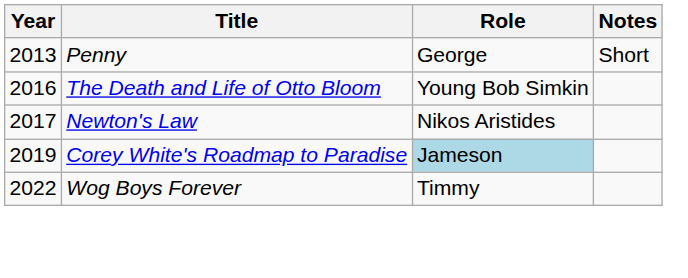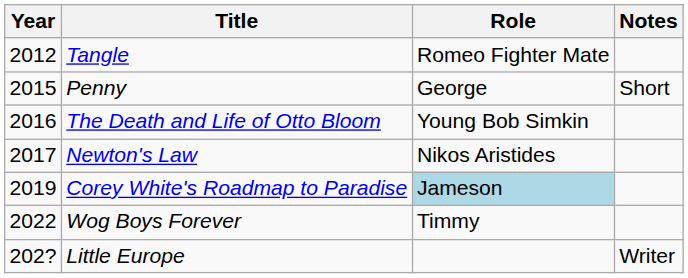+ row: 2012 | Tangle | Romeo Fighter Mate
Penny | Year: 2013 -> 2015
+ row: 202? | Little Europe | Writer
